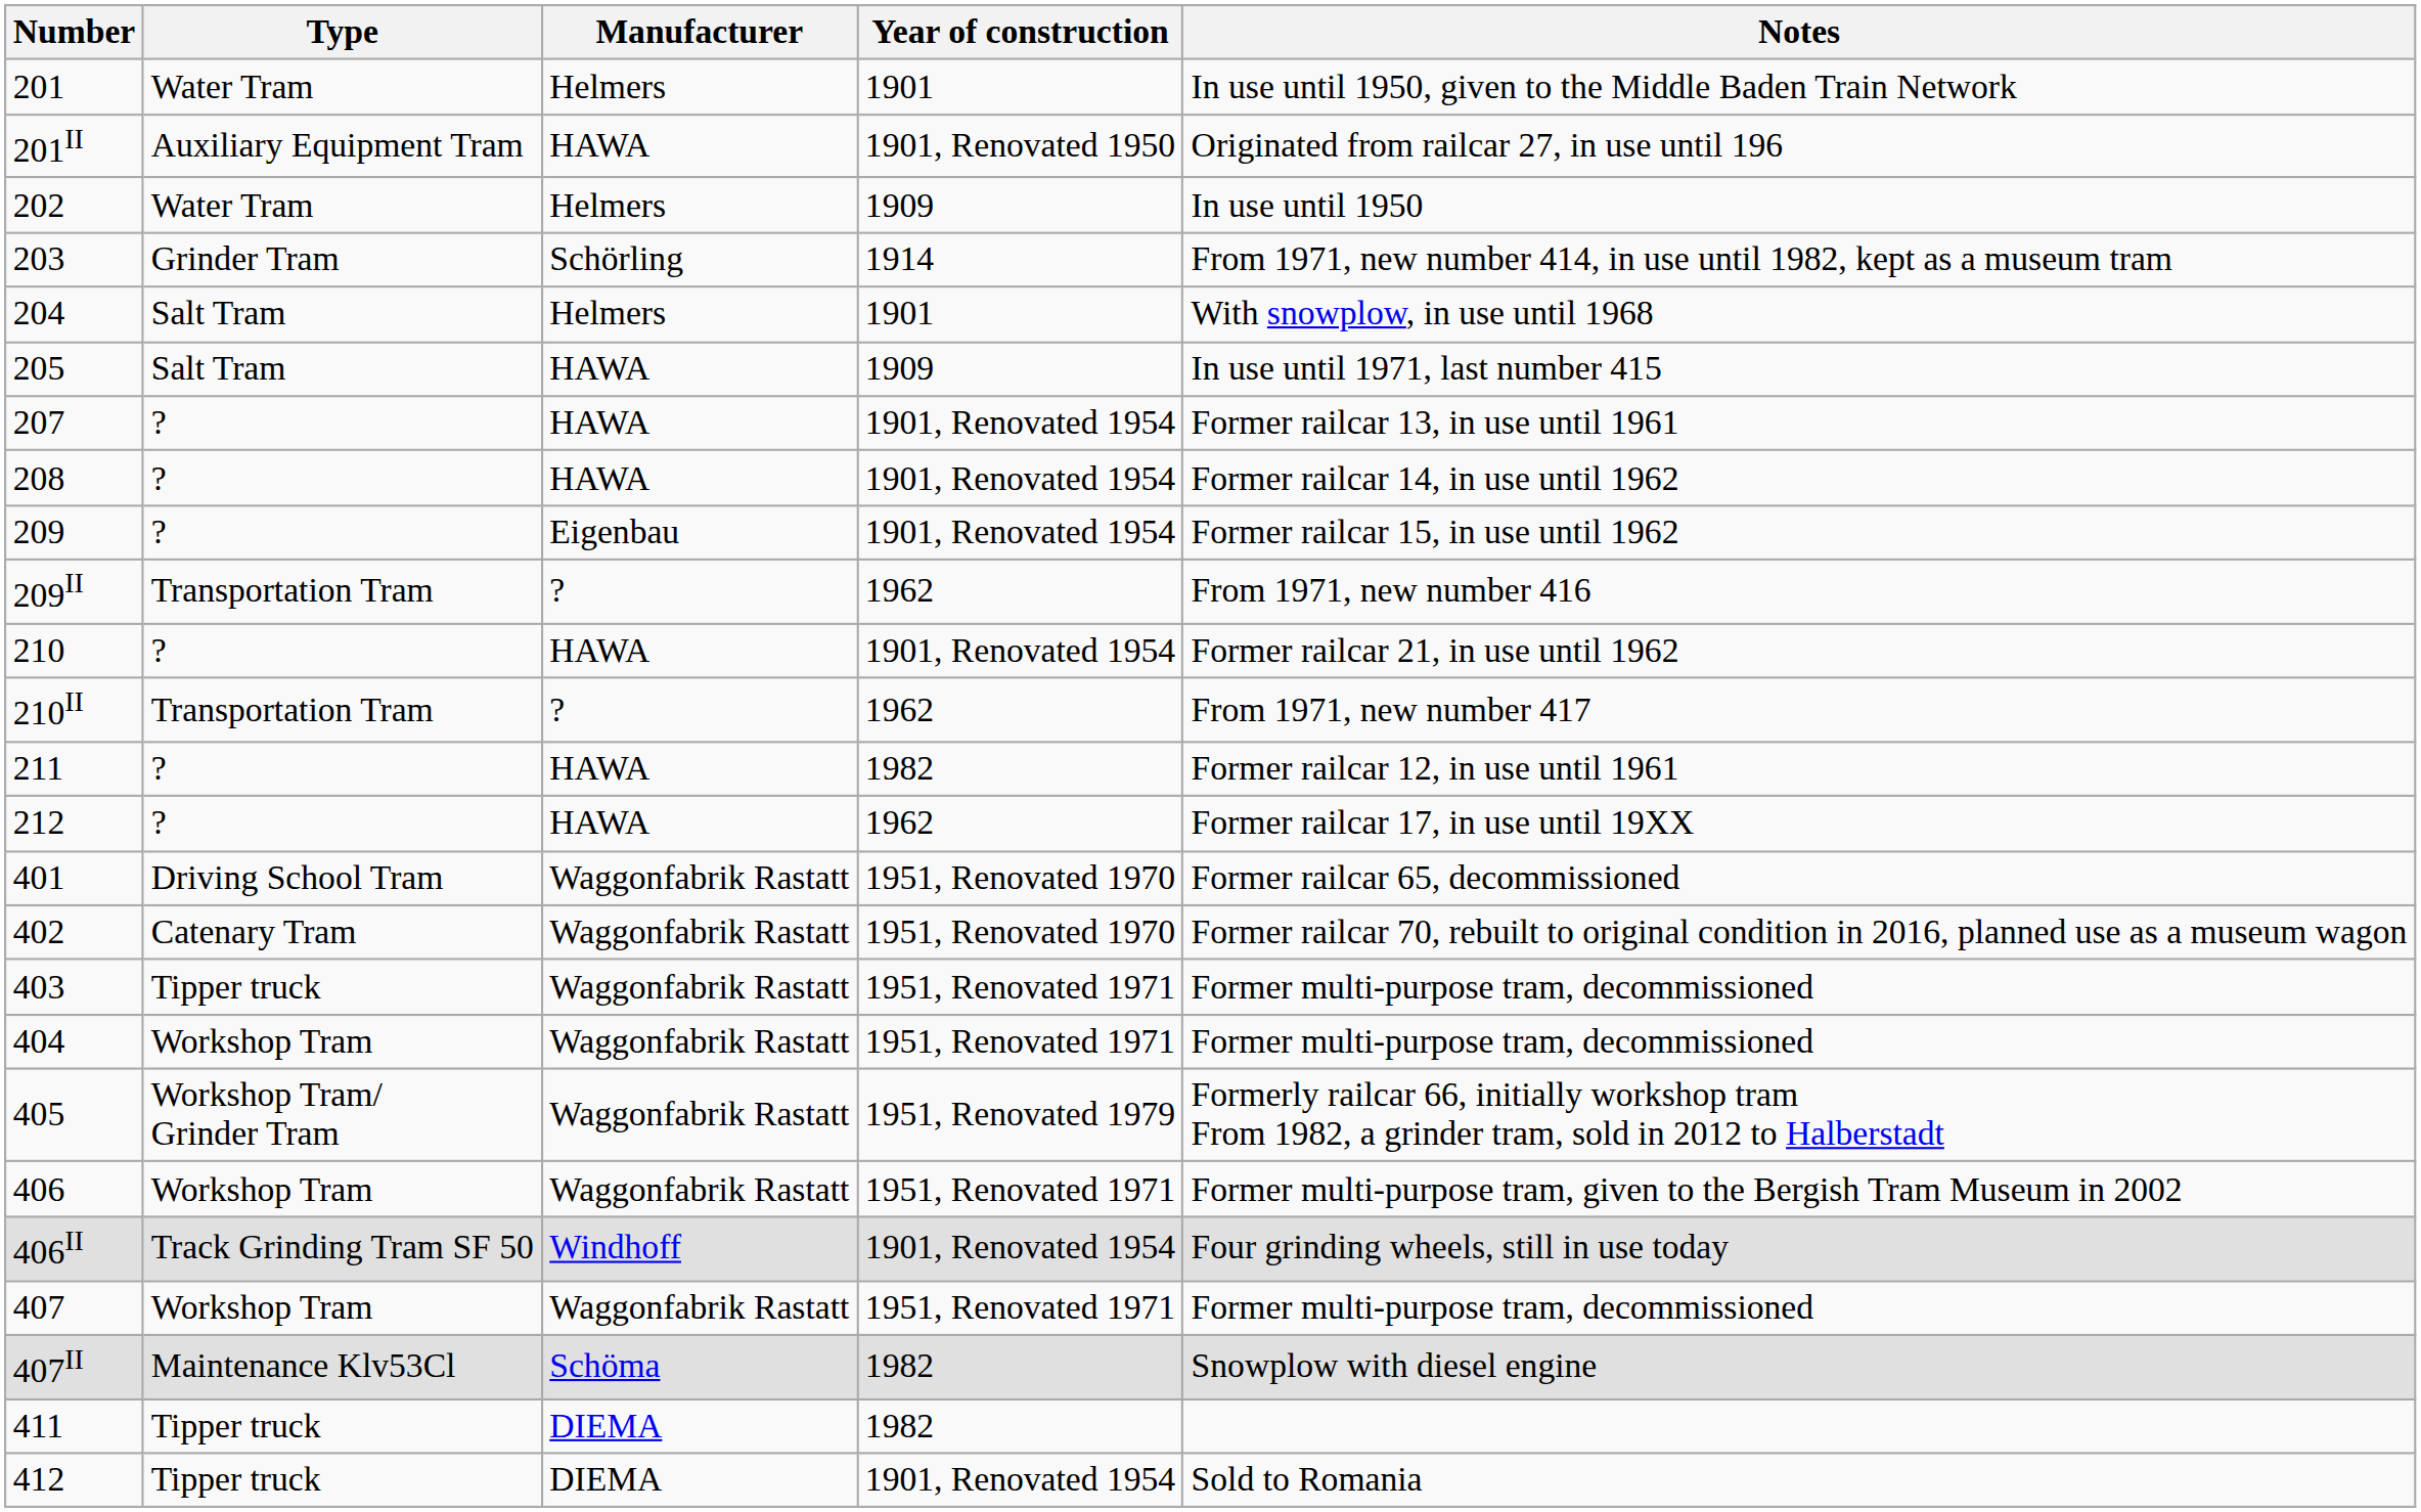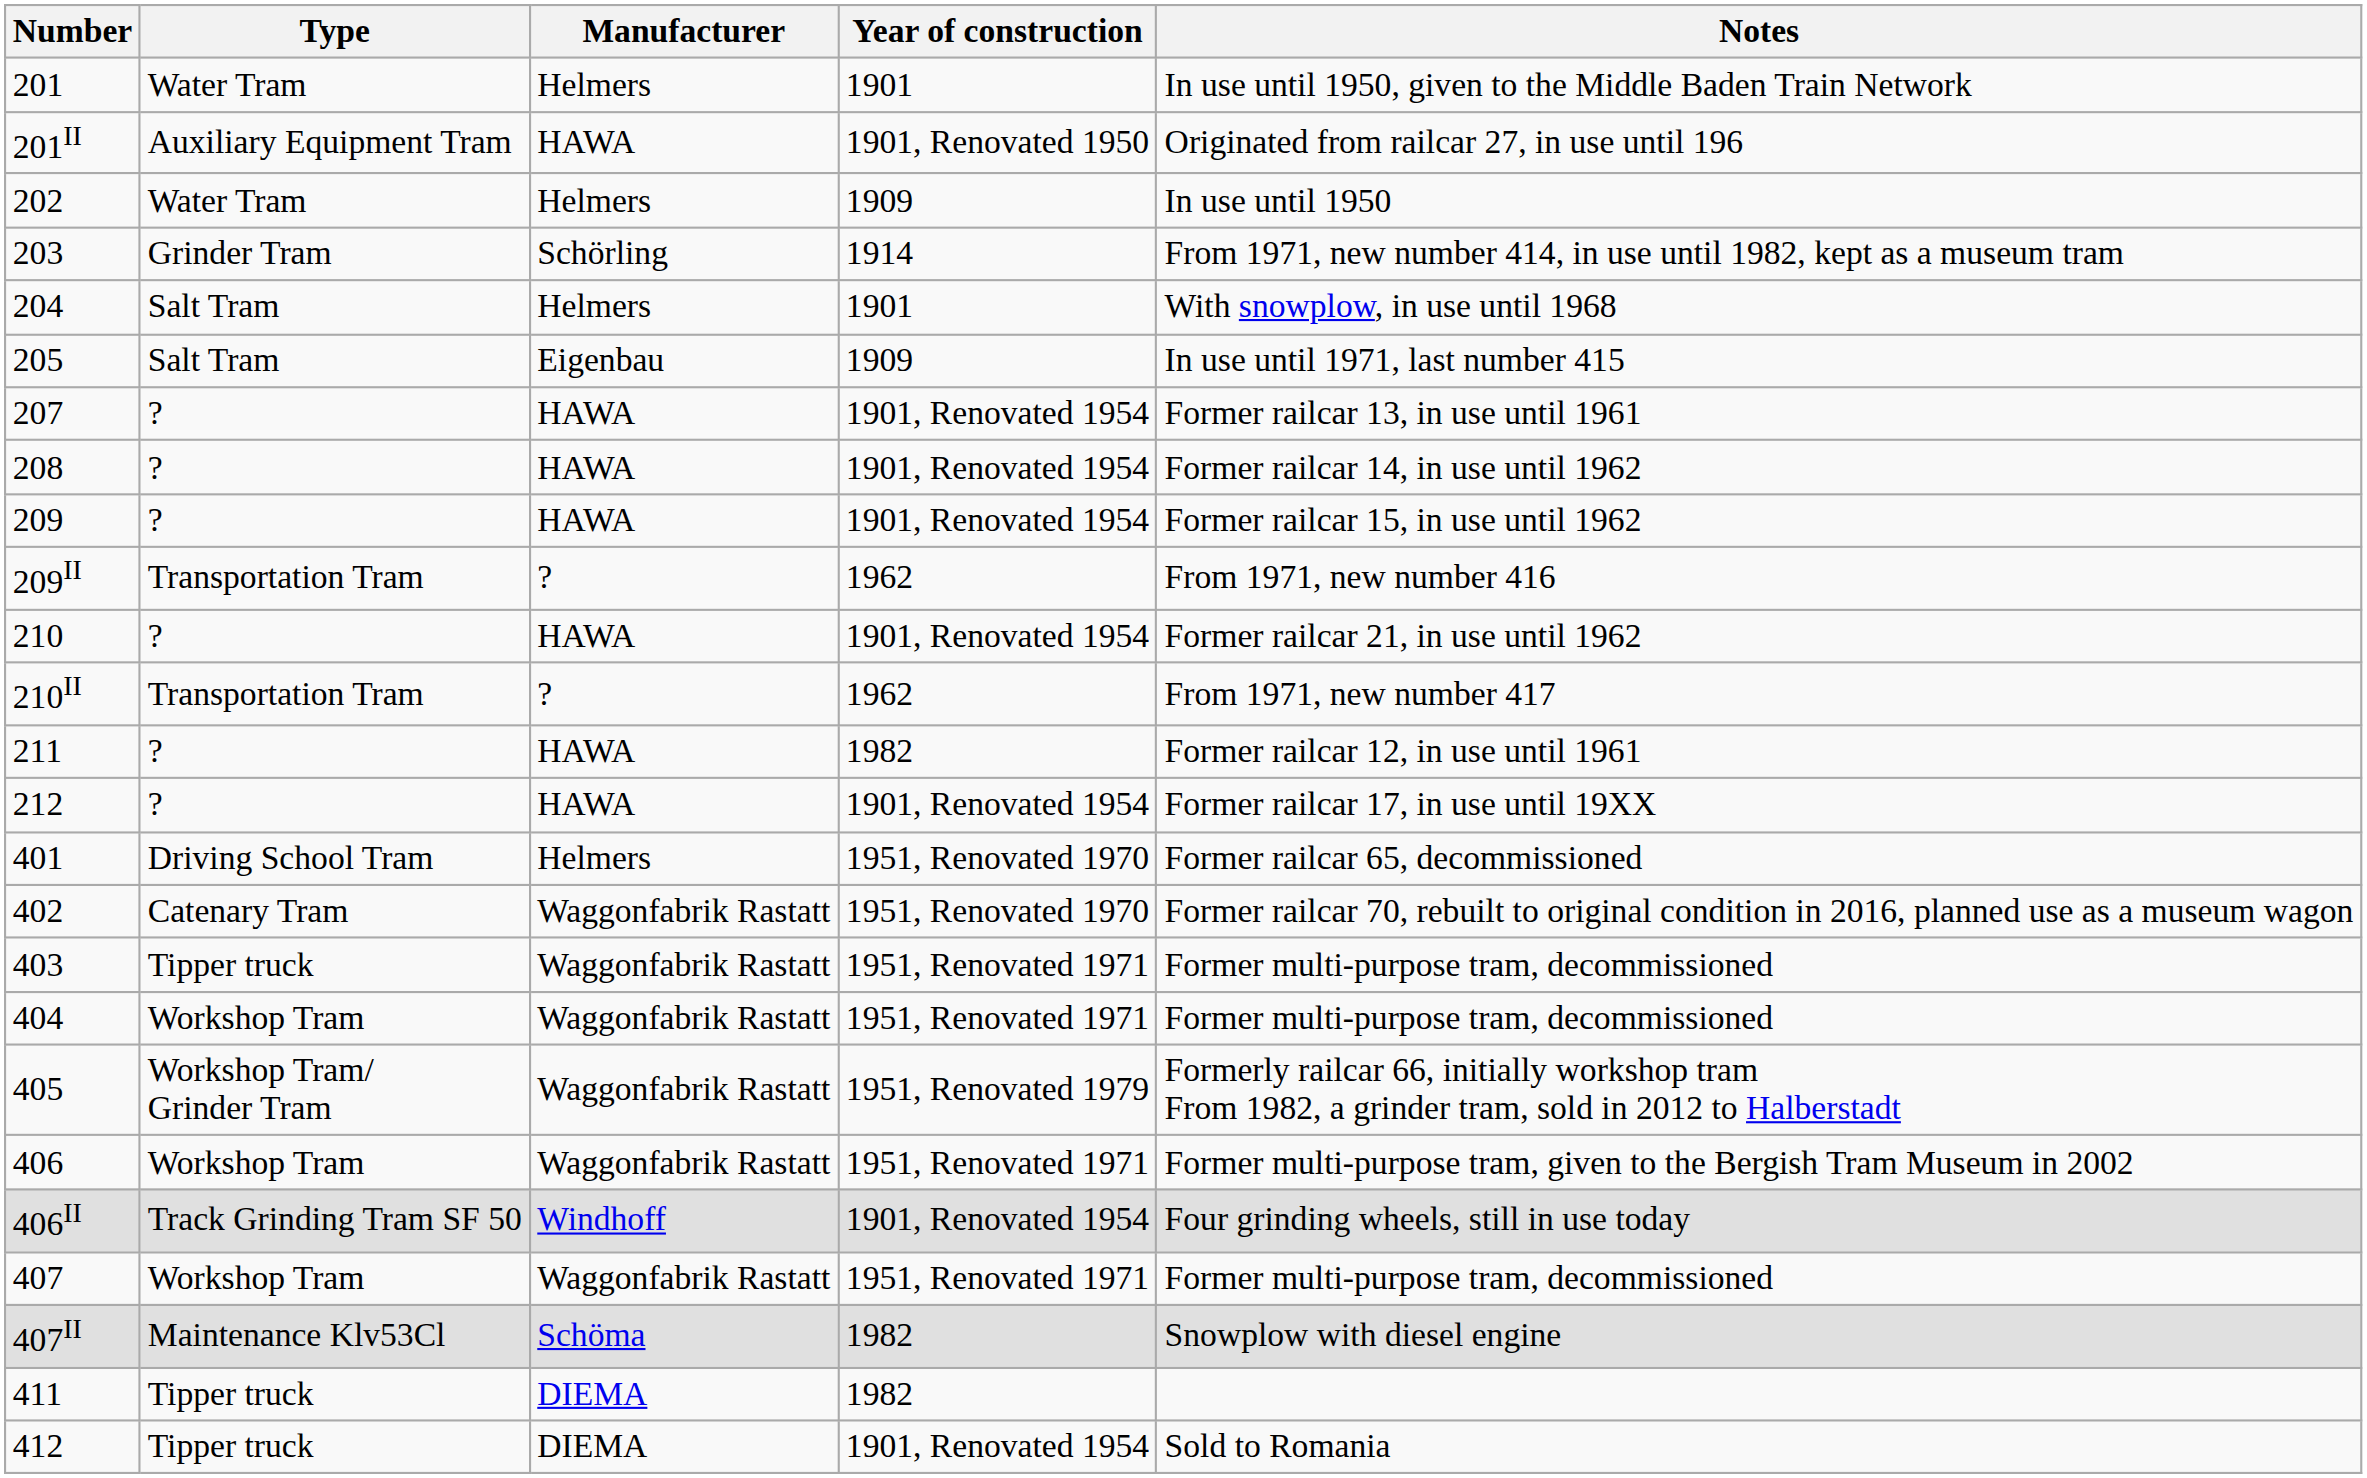205 | Manufacturer: HAWA -> Eigenbau
209 | Manufacturer: Eigenbau -> HAWA
212 | Year of construction: 1962 -> 1901, Renovated 1954
401 | Manufacturer: Waggonfabrik Rastatt -> Helmers
